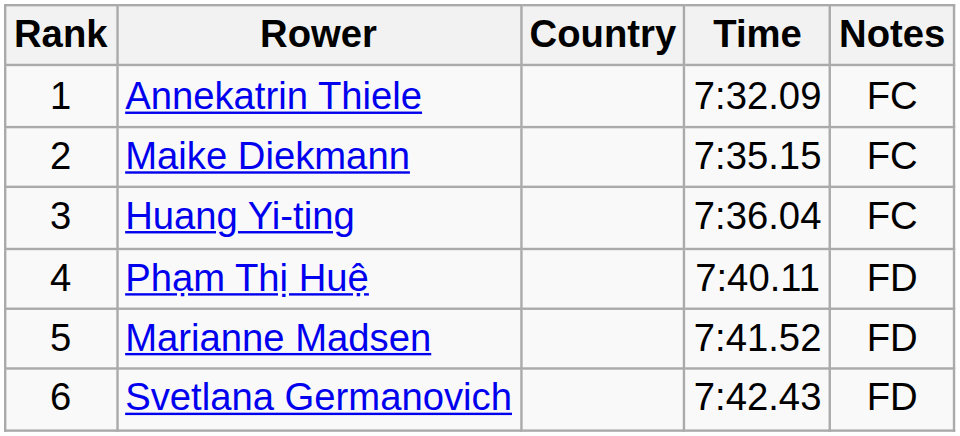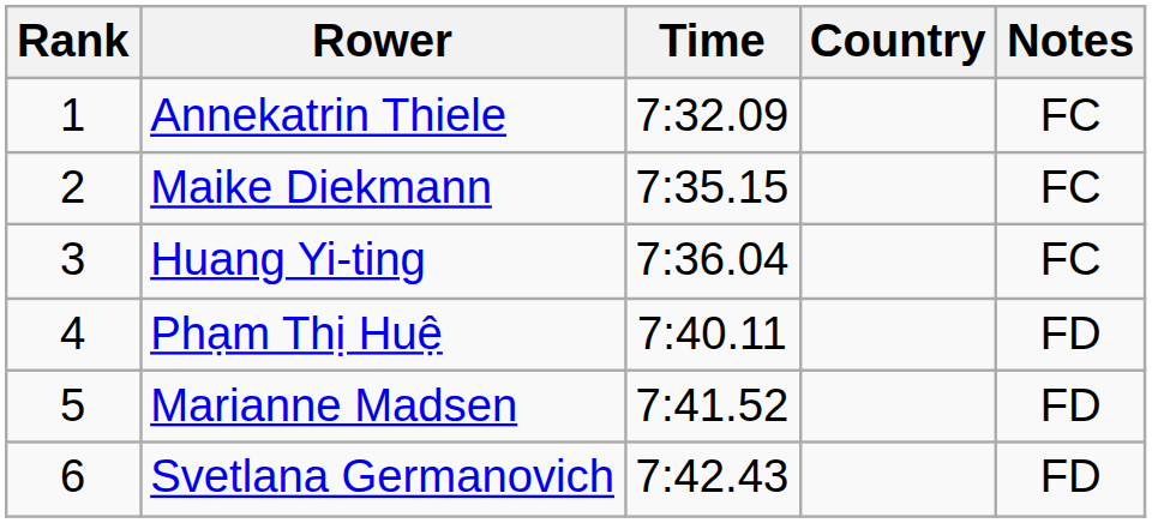columns swapped: Country <-> Time
